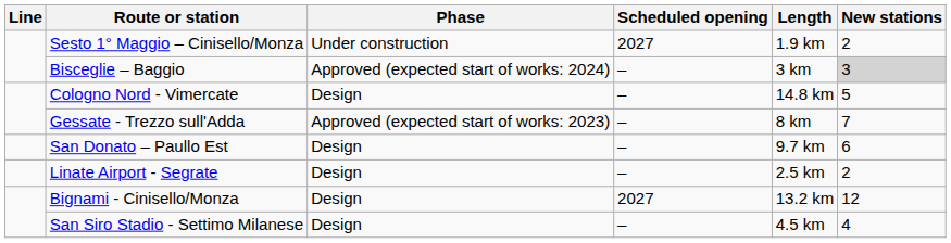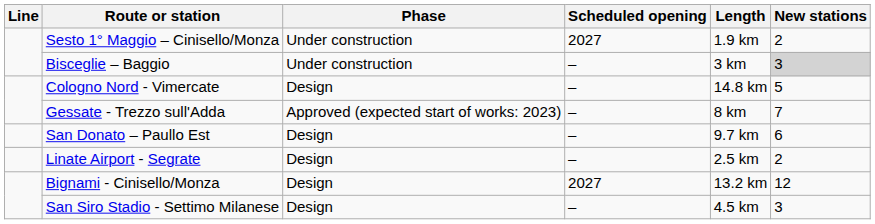Bisceglie – Baggio | Phase: Approved (expected start of works: 2024) -> Under construction
San Siro Stadio - Settimo Milanese | New stations: 4 -> 3
